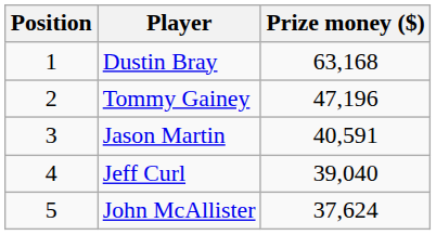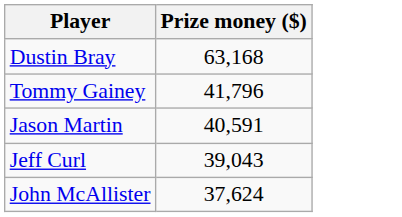- column: Position | 1 | 2 | 3 | 4 | 5
Tommy Gainey | Prize money ($): 47,196 -> 41,796
Jeff Curl | Prize money ($): 39,040 -> 39,043
